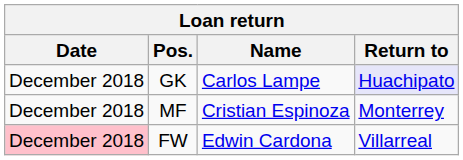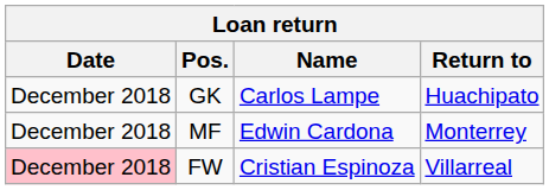GK | Return to: lavender background -> no background
MF | Name: Cristian Espinoza -> Edwin Cardona
FW | Name: Edwin Cardona -> Cristian Espinoza
